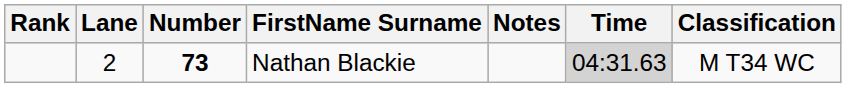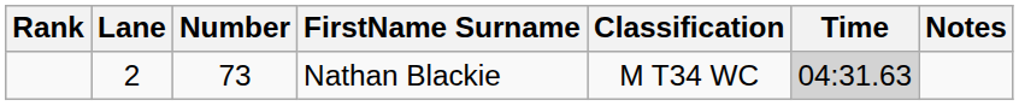columns swapped: Classification <-> Notes
Nathan Blackie | Number: bold -> normal
